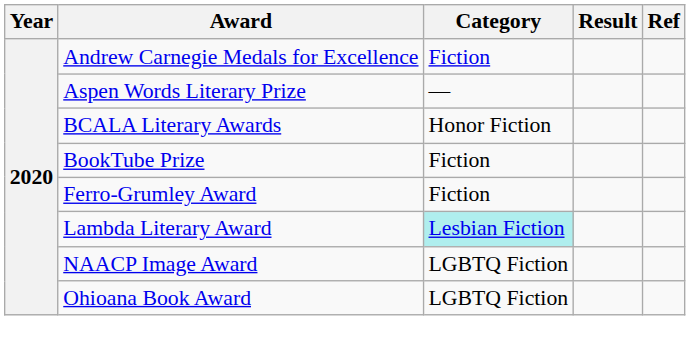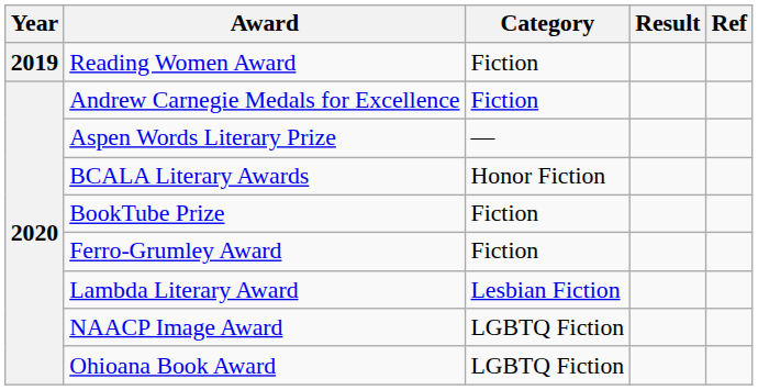+ row: 2019 | Reading Women Award | Fiction
Lambda Literary Award | Category: paleturquoise background -> no background
